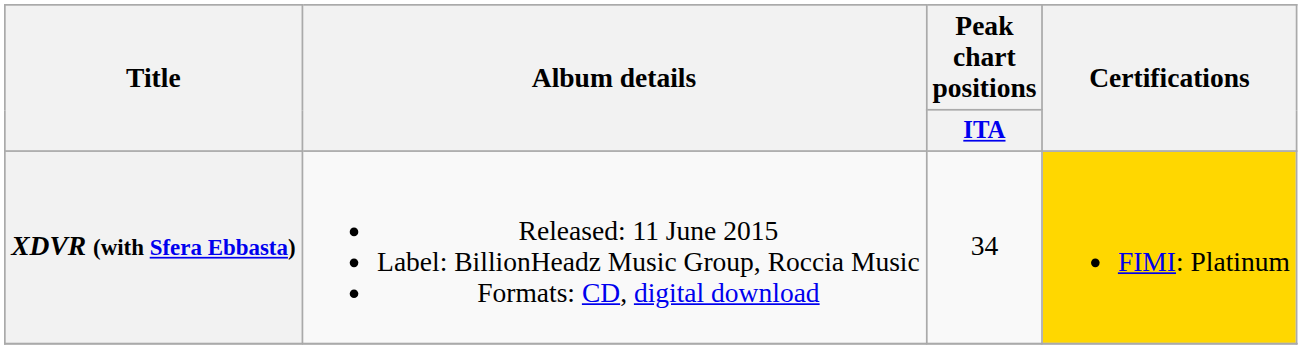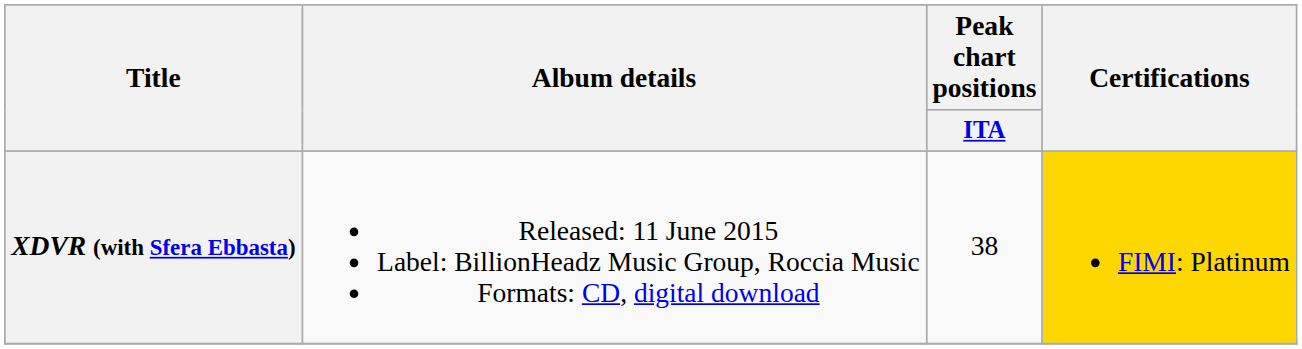XDVR (with Sfera Ebbasta) | Peak chart positions / ITA: 34 -> 38
